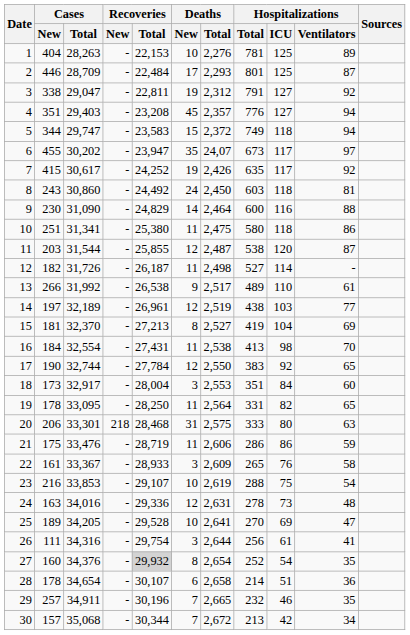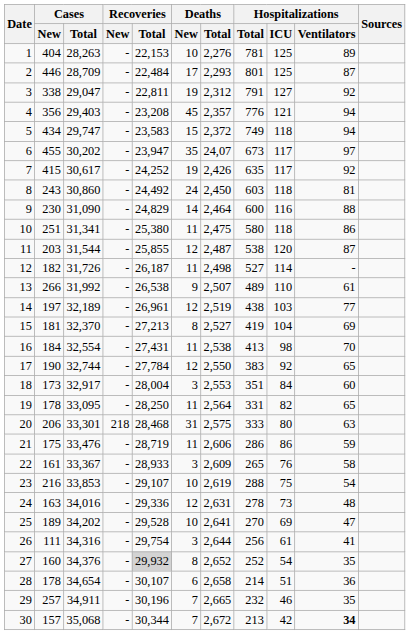4 | Cases / New: 351 -> 356
4 | Hospitalizations / ICU: 127 -> 121
5 | Cases / New: 344 -> 434
13 | Deaths / Total: 2,517 -> 2,507
25 | Cases / Total: 34,205 -> 34,202
27 | Deaths / Total: 2,654 -> 2,652
30 | Hospitalizations / Ventilators: normal -> bold
